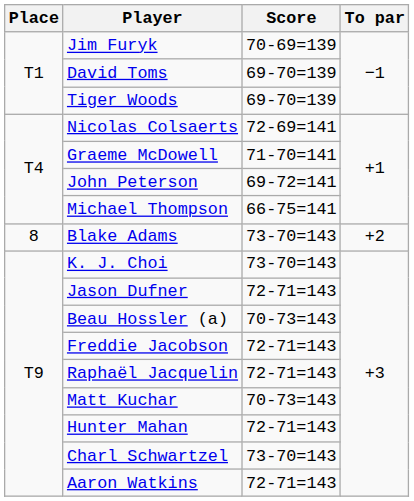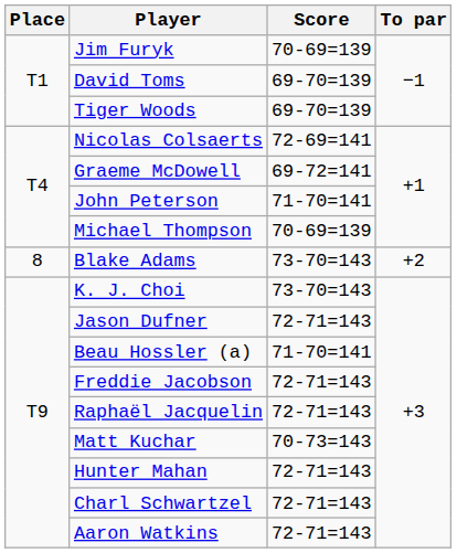Graeme McDowell | Score: 71-70=141 -> 69-72=141
John Peterson | Score: 69-72=141 -> 71-70=141
Michael Thompson | Score: 66-75=141 -> 70-69=139
Beau Hossler (a) | Score: 70-73=143 -> 71-70=141
Charl Schwartzel | Score: 73-70=143 -> 72-71=143
